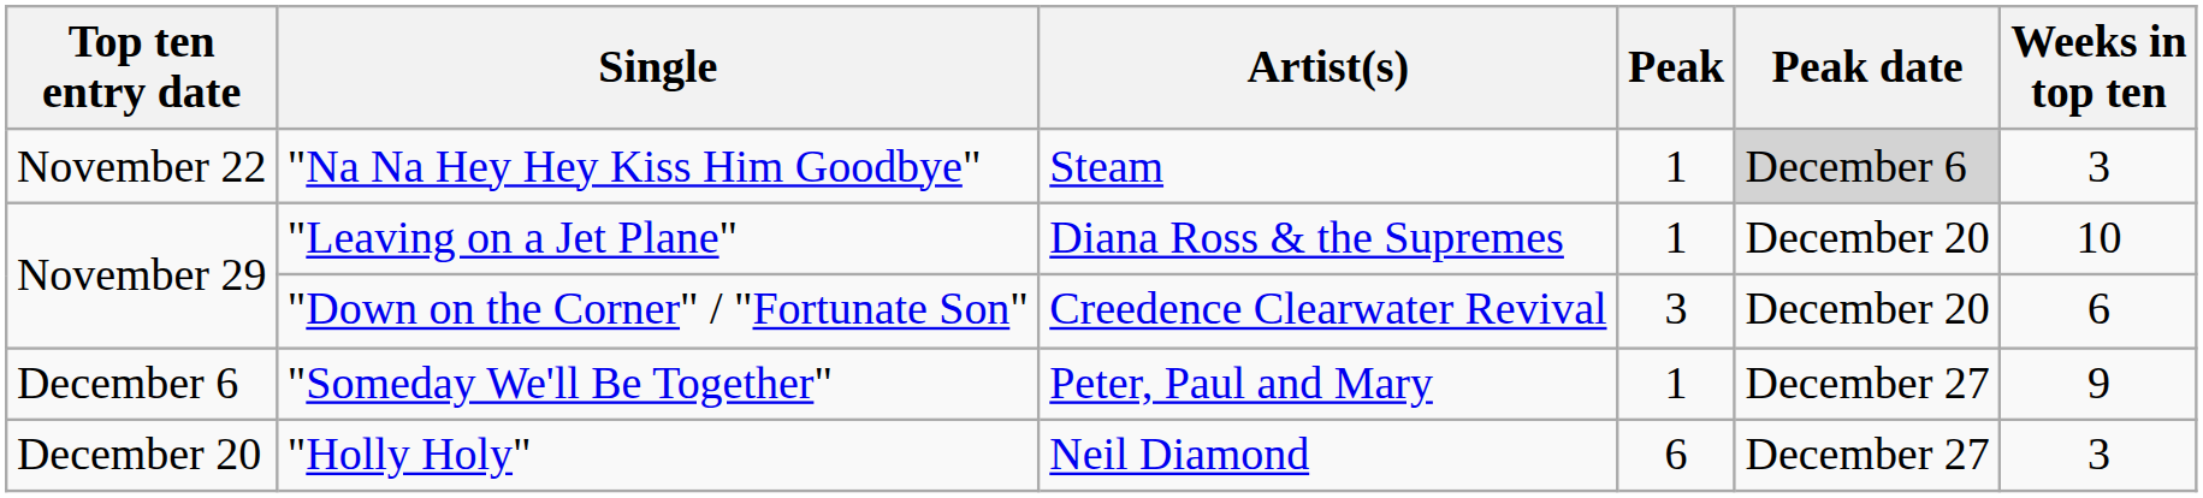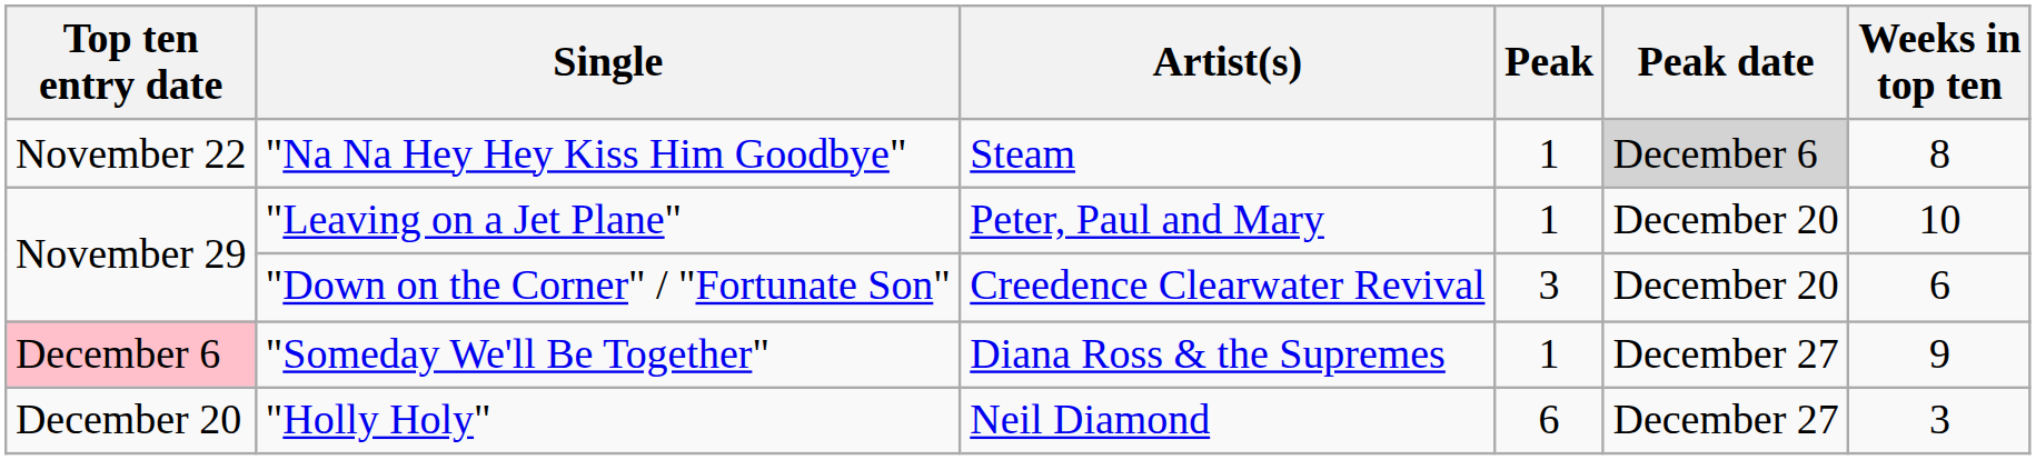"Na Na Hey Hey Kiss Him Goodbye" | Weeks in top ten: 3 -> 8
"Leaving on a Jet Plane" | Artist(s): Diana Ross & the Supremes -> Peter, Paul and Mary
"Someday We'll Be Together" | Top ten entry date: no background -> pink background
"Someday We'll Be Together" | Artist(s): Peter, Paul and Mary -> Diana Ross & the Supremes
